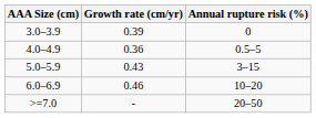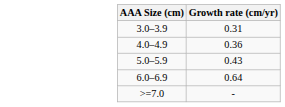- column: Annual rupture risk (%) | 0 | 0.5–5 | 3–15 | 10–20 | 20–50
3.0–3.9 | Growth rate (cm/yr): 0.39 -> 0.31
6.0–6.9 | Growth rate (cm/yr): 0.46 -> 0.64
